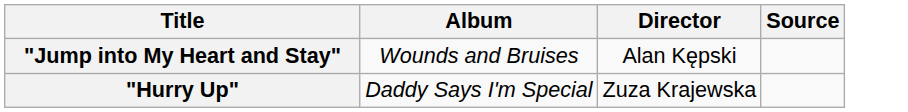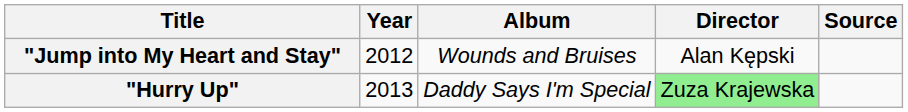+ column: Year | 2012 | 2013
"Hurry Up" | Director: no background -> lightgreen background
